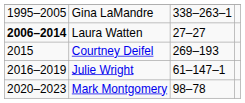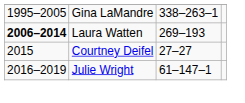Laura Watten | column 3: 27–27 -> 269–193
Courtney Deifel | column 3: 269–193 -> 27–27
- row: 2020–2023 | Mark Montgomery | 98–78
